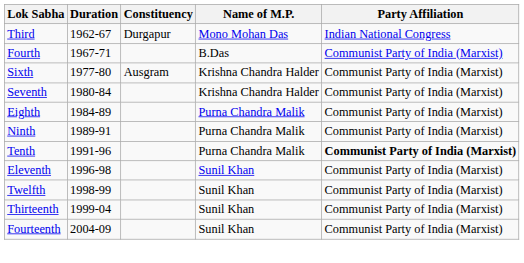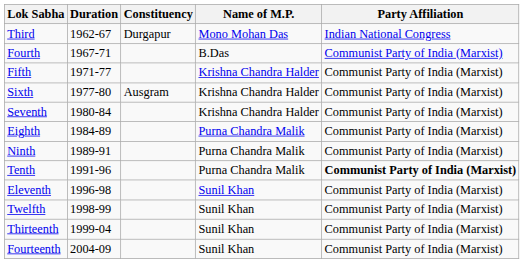+ row: Fifth | 1971-77 | Krishna Chandra Halder | Communist Party of India (Marxist)
